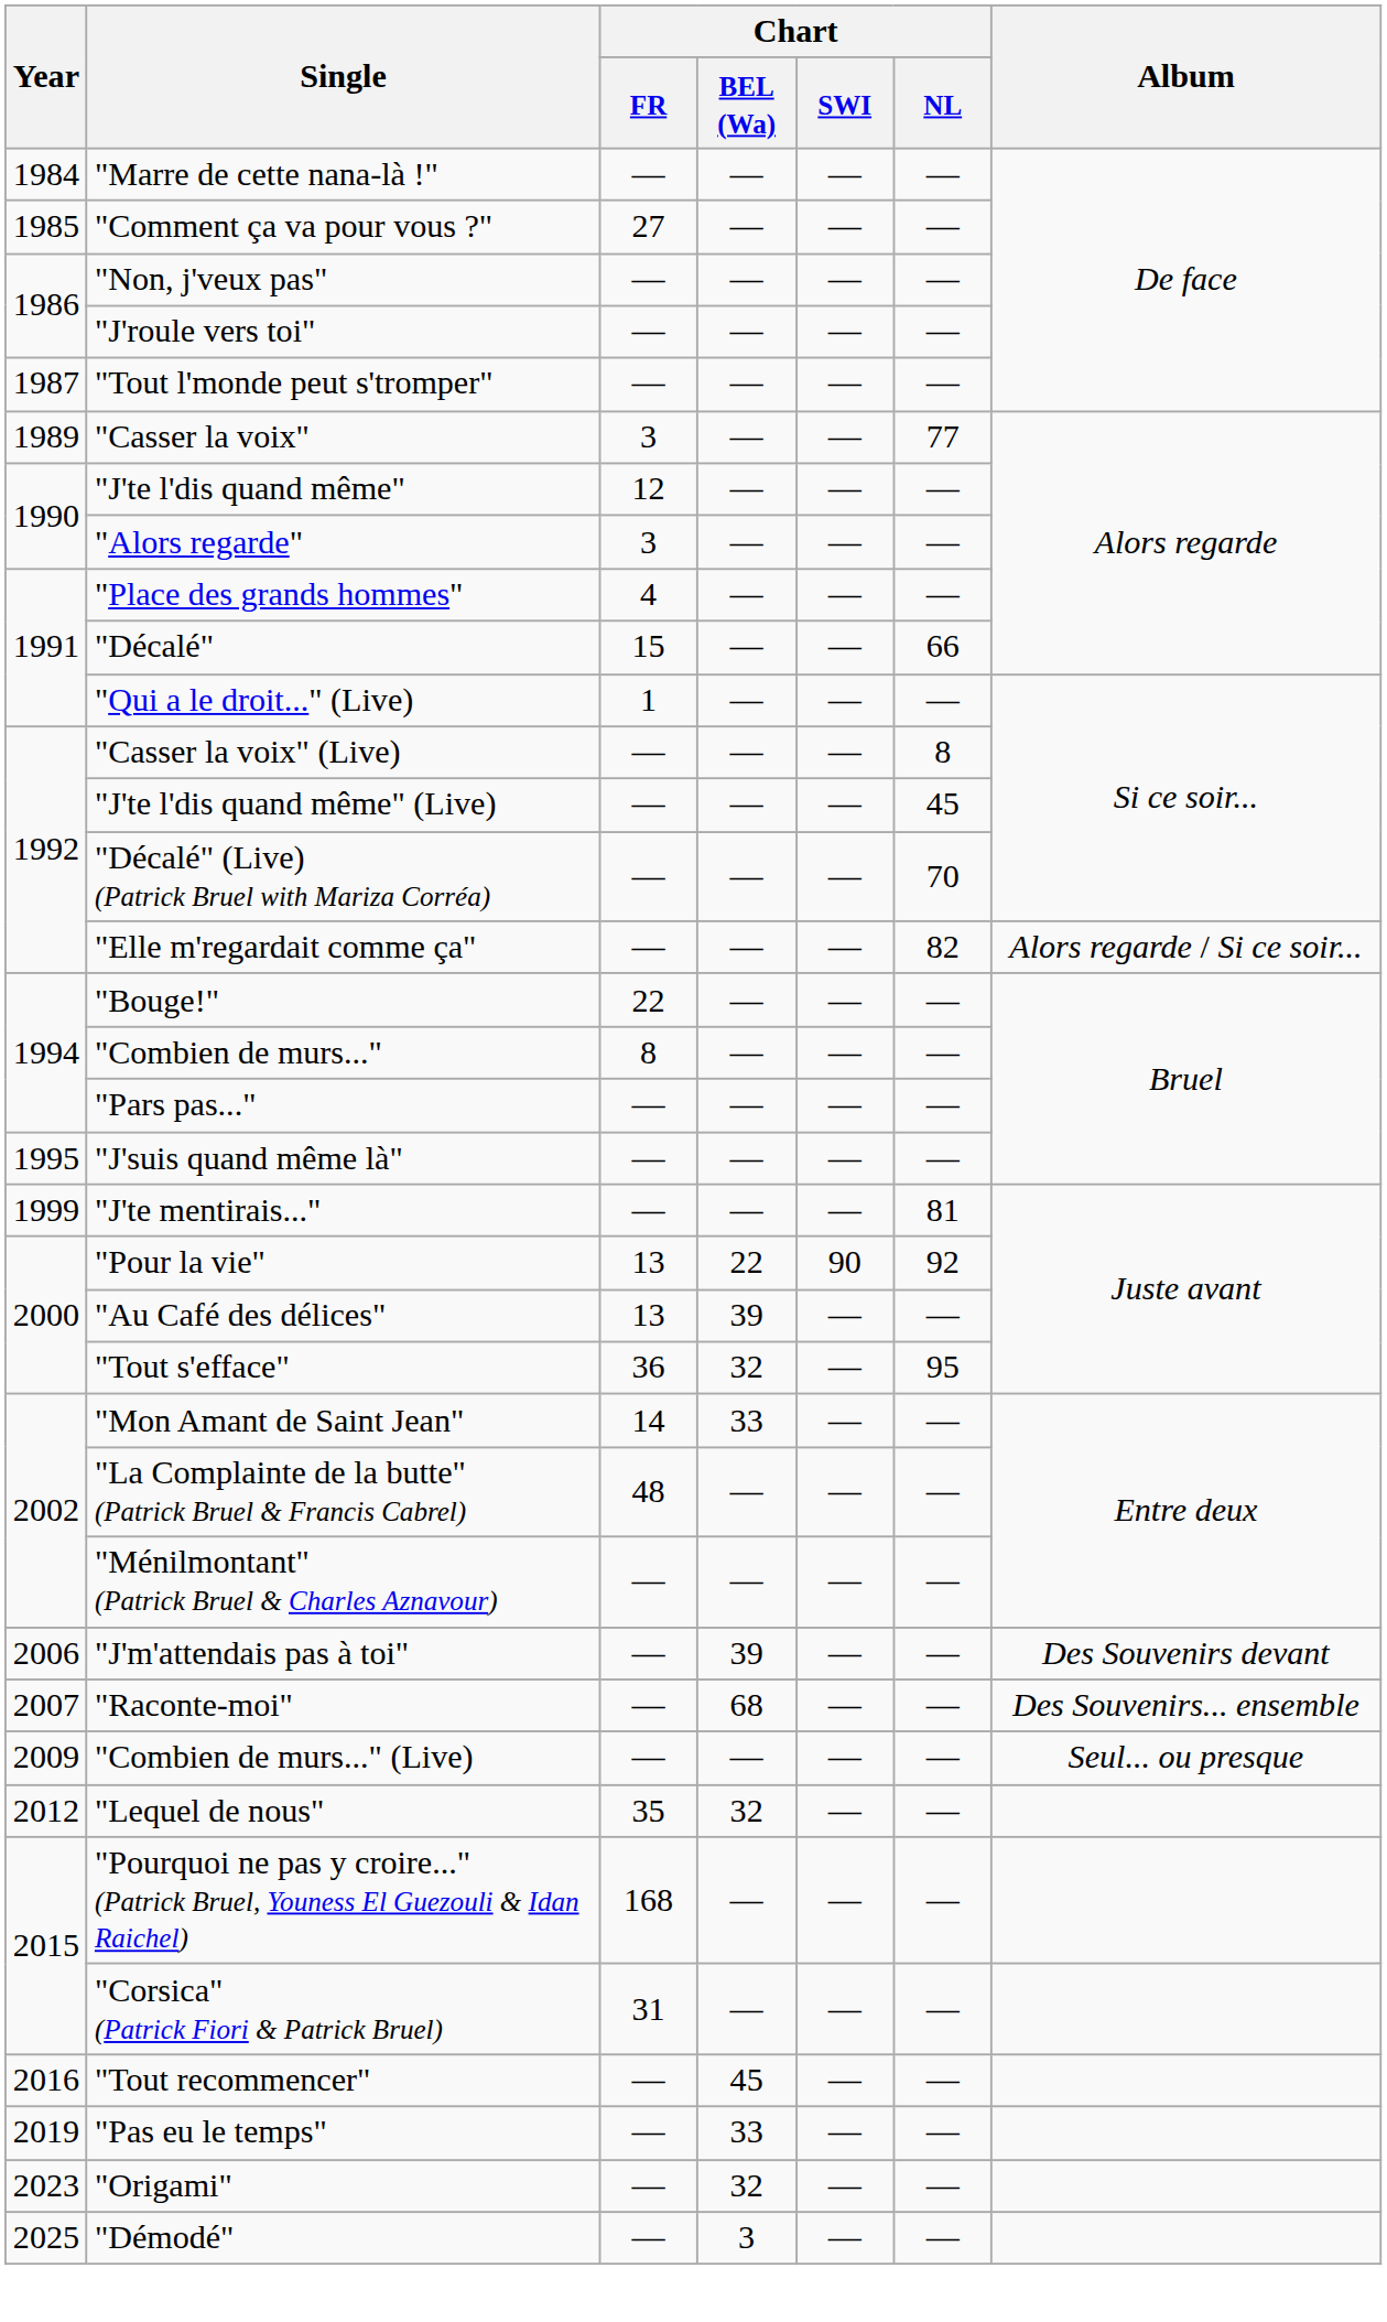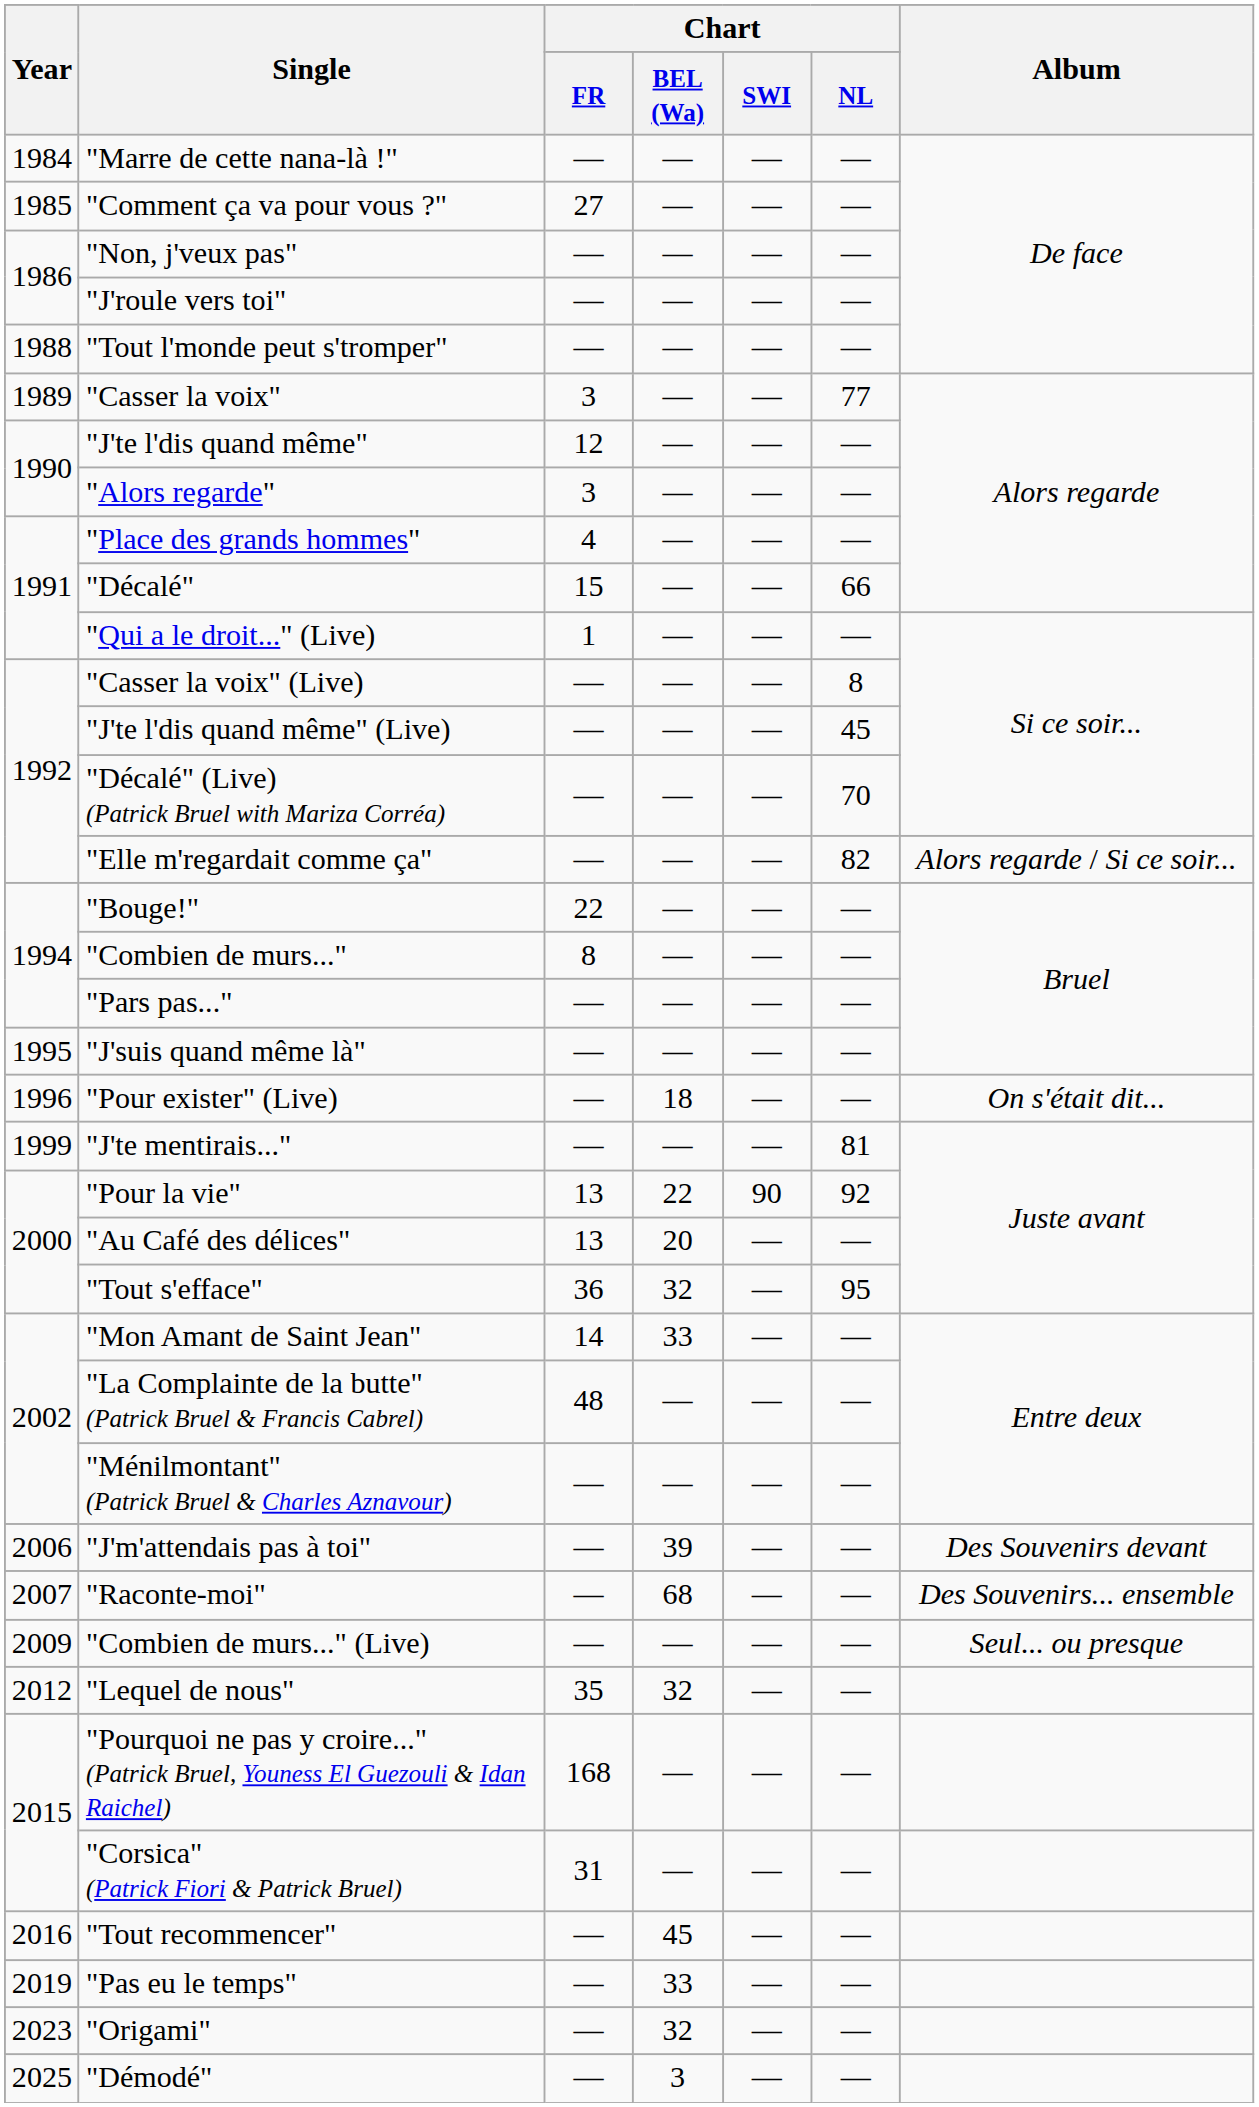"Tout l'monde peut s'tromper" | Year: 1987 -> 1988
+ row: 1996 | "Pour exister" (Live) | — | 18 | — | — | On s'était dit...
"Au Café des délices" | Chart / BEL (Wa): 39 -> 20
